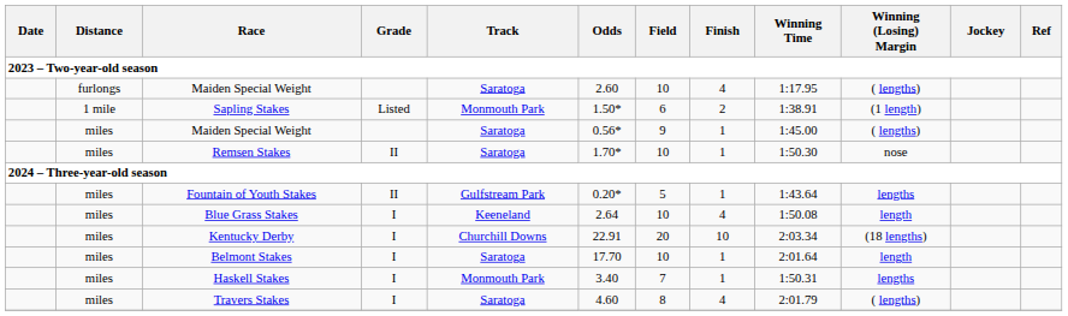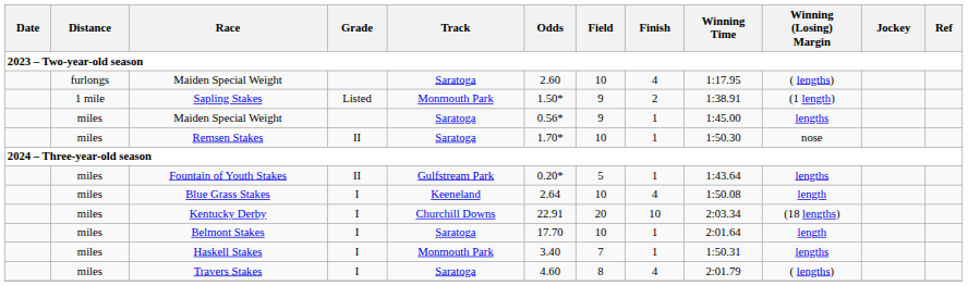Sapling Stakes | Field: 6 -> 9
miles / Maiden Special Weight | Winning (Losing) Margin: ( lengths) -> lengths
